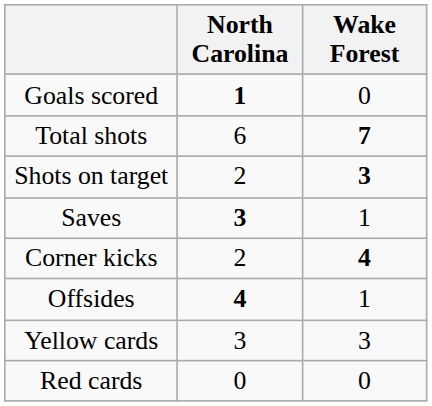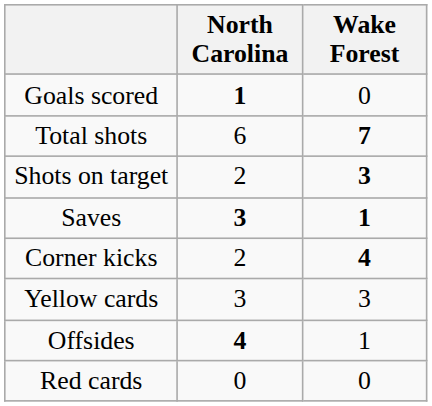Saves | Wake Forest: normal -> bold
rows swapped: Offsides <-> Yellow cards
